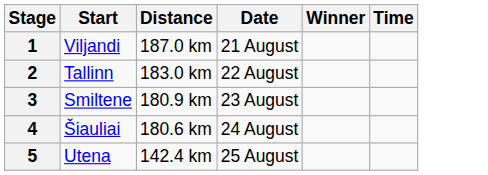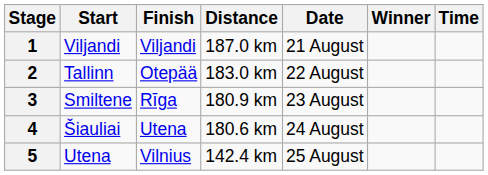+ column: Finish | Viljandi | Otepää | Rīga | Utena | Vilnius
